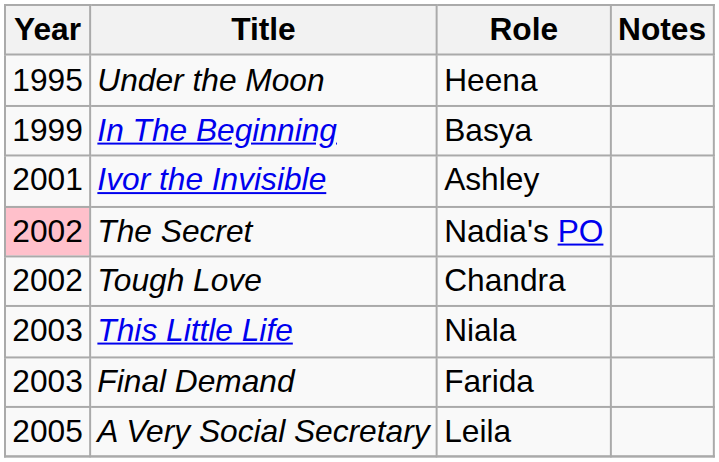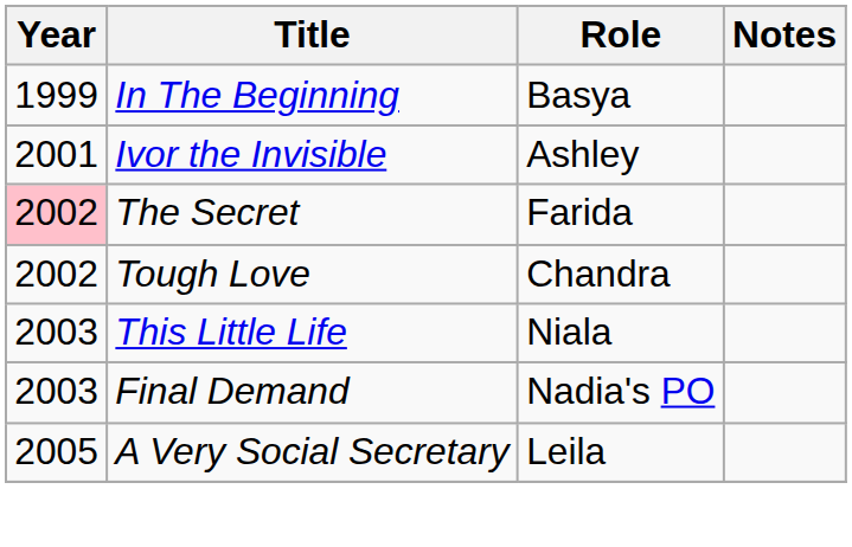- row: 1995 | Under the Moon | Heena
The Secret | Role: Nadia's PO -> Farida
Final Demand | Role: Farida -> Nadia's PO
